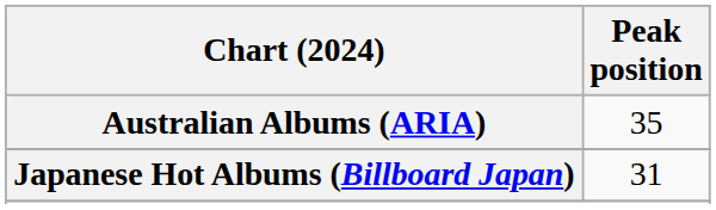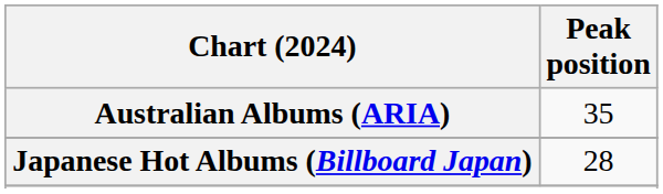Japanese Hot Albums (Billboard Japan) | Peak position: 31 -> 28
